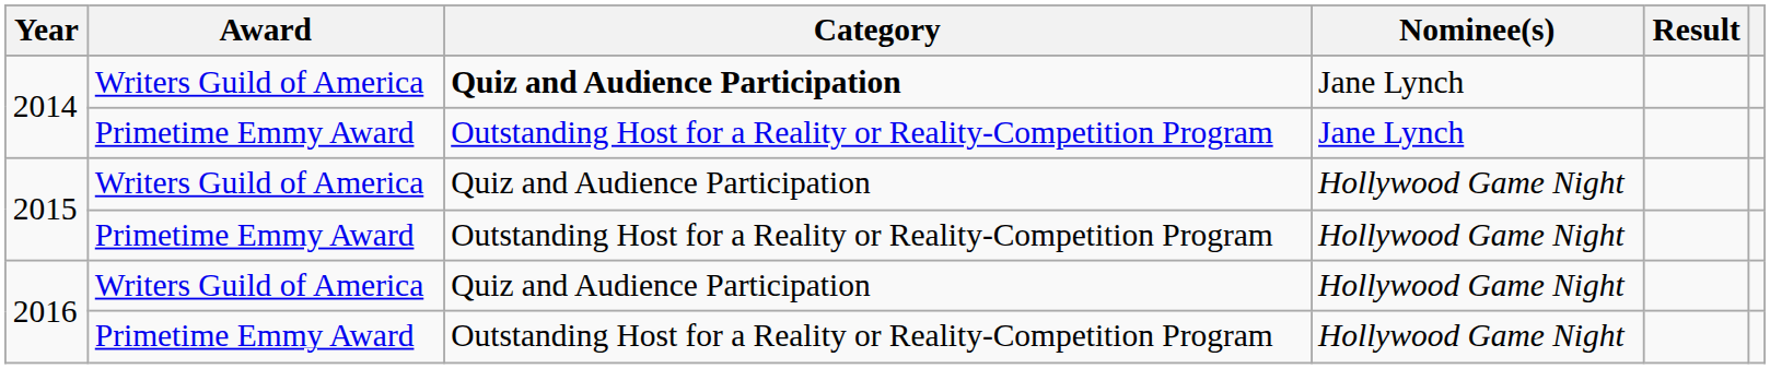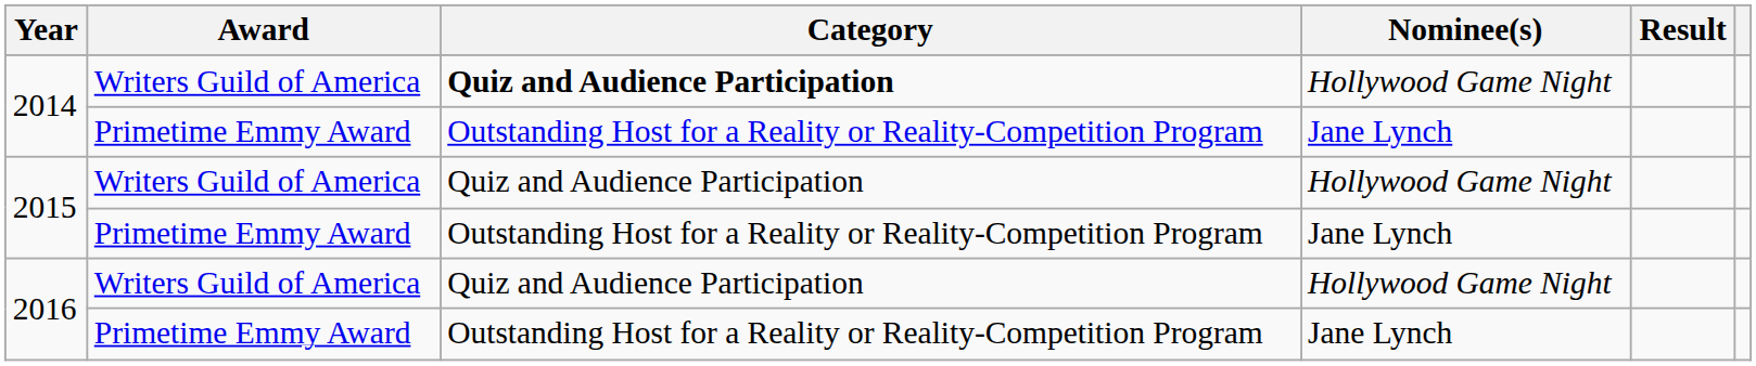2014 / Writers Guild of America | Nominee(s): Jane Lynch -> Hollywood Game Night
2015 / Primetime Emmy Award | Nominee(s): Hollywood Game Night -> Jane Lynch
2016 / Primetime Emmy Award | Nominee(s): Hollywood Game Night -> Jane Lynch
